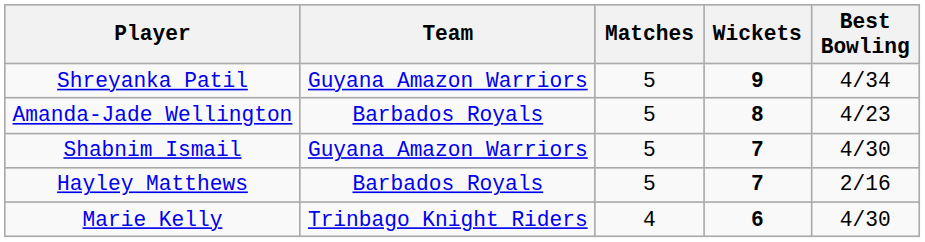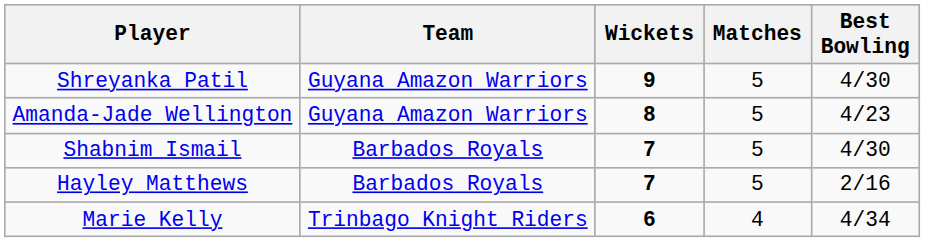columns swapped: Matches <-> Wickets
Shreyanka Patil | Best Bowling: 4/34 -> 4/30
Amanda-Jade Wellington | Team: Barbados Royals -> Guyana Amazon Warriors
Shabnim Ismail | Team: Guyana Amazon Warriors -> Barbados Royals
Marie Kelly | Best Bowling: 4/30 -> 4/34
